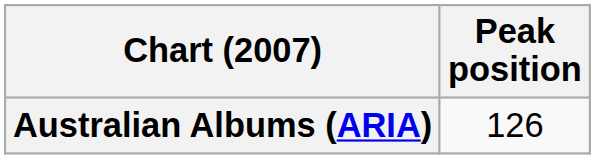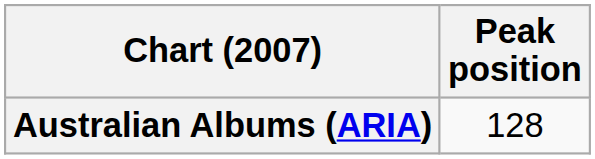Australian Albums (ARIA) | Peak position: 126 -> 128
